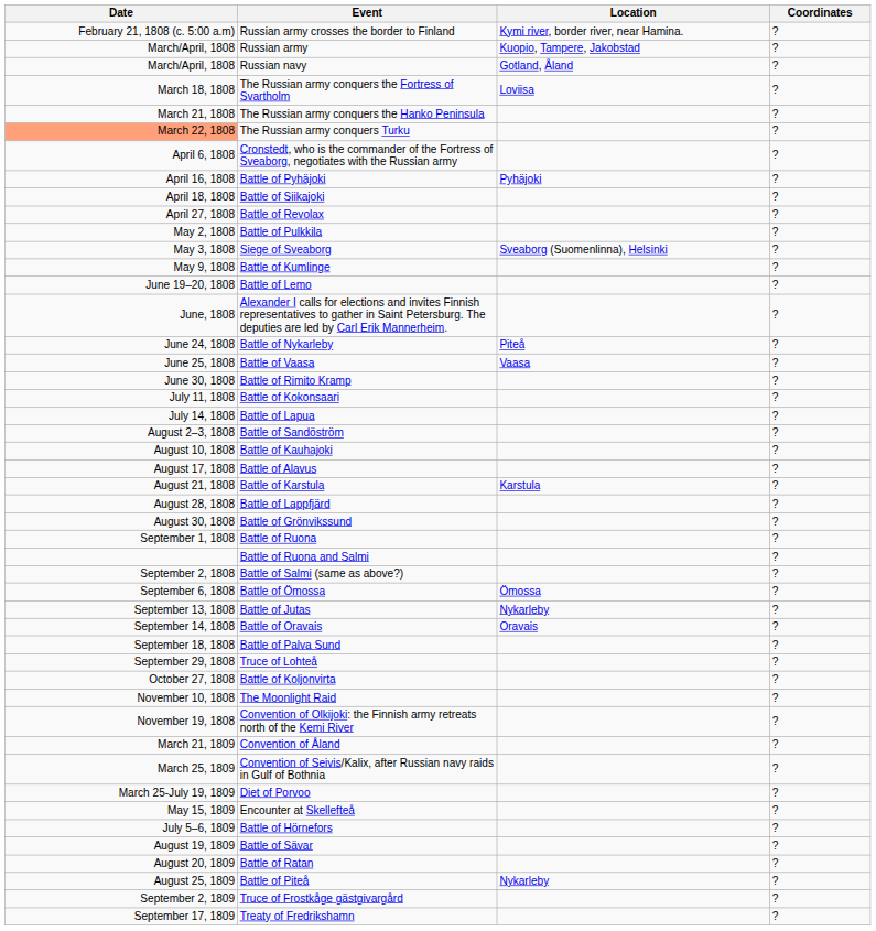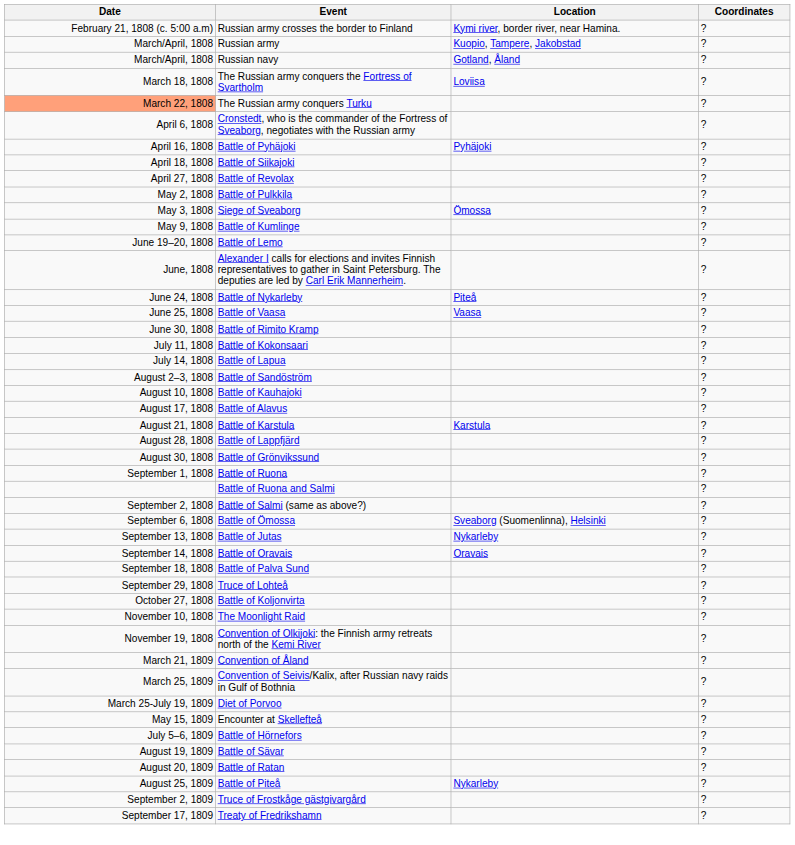- row: March 21, 1808 | The Russian army conquers the Hanko Peninsula | ?
Siege of Sveaborg | Location: Sveaborg (Suomenlinna), Helsinki -> Ömossa
Battle of Ömossa | Location: Ömossa -> Sveaborg (Suomenlinna), Helsinki
